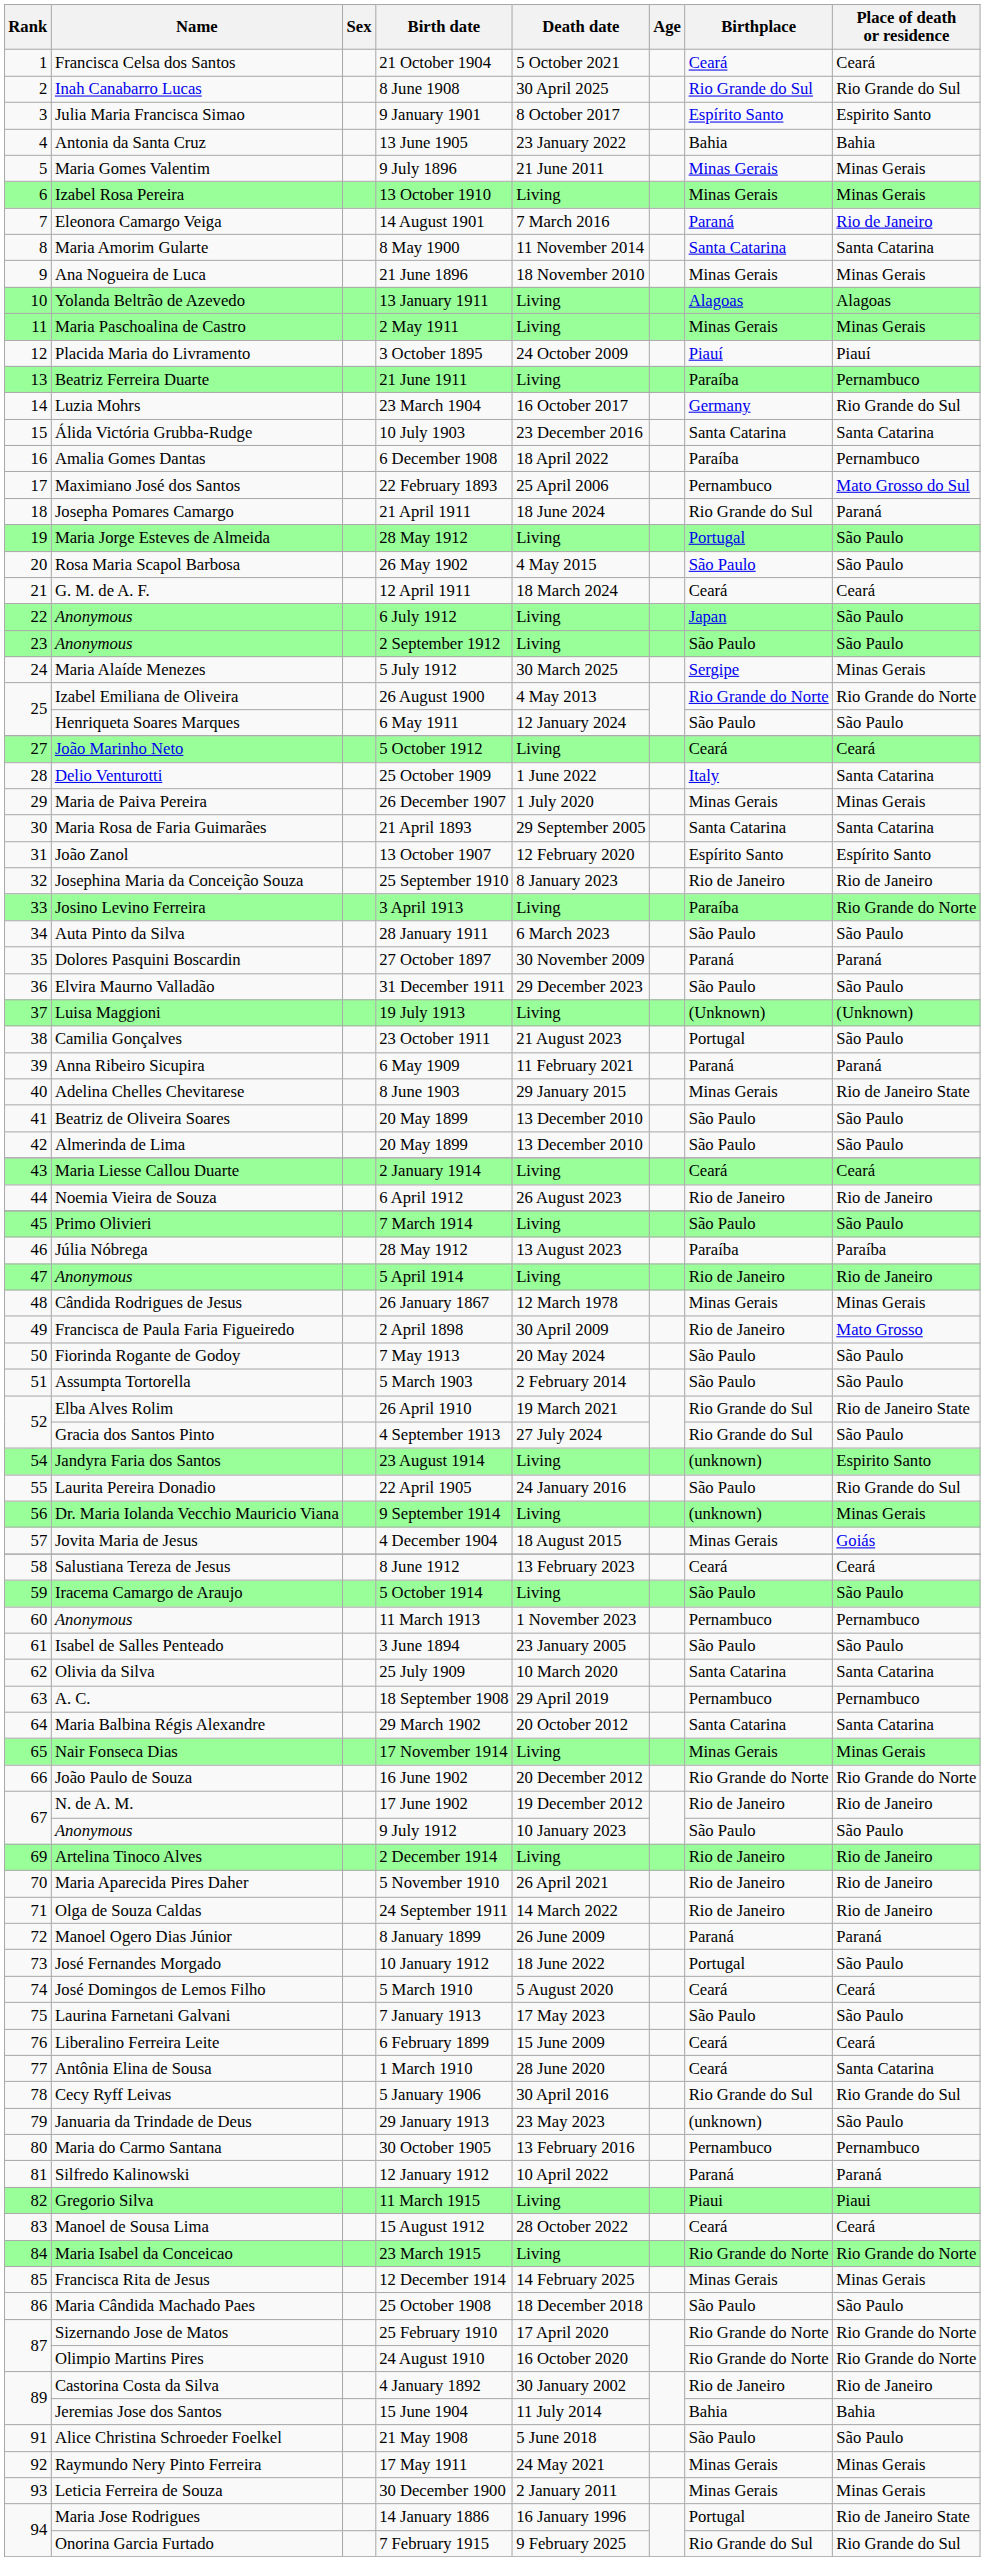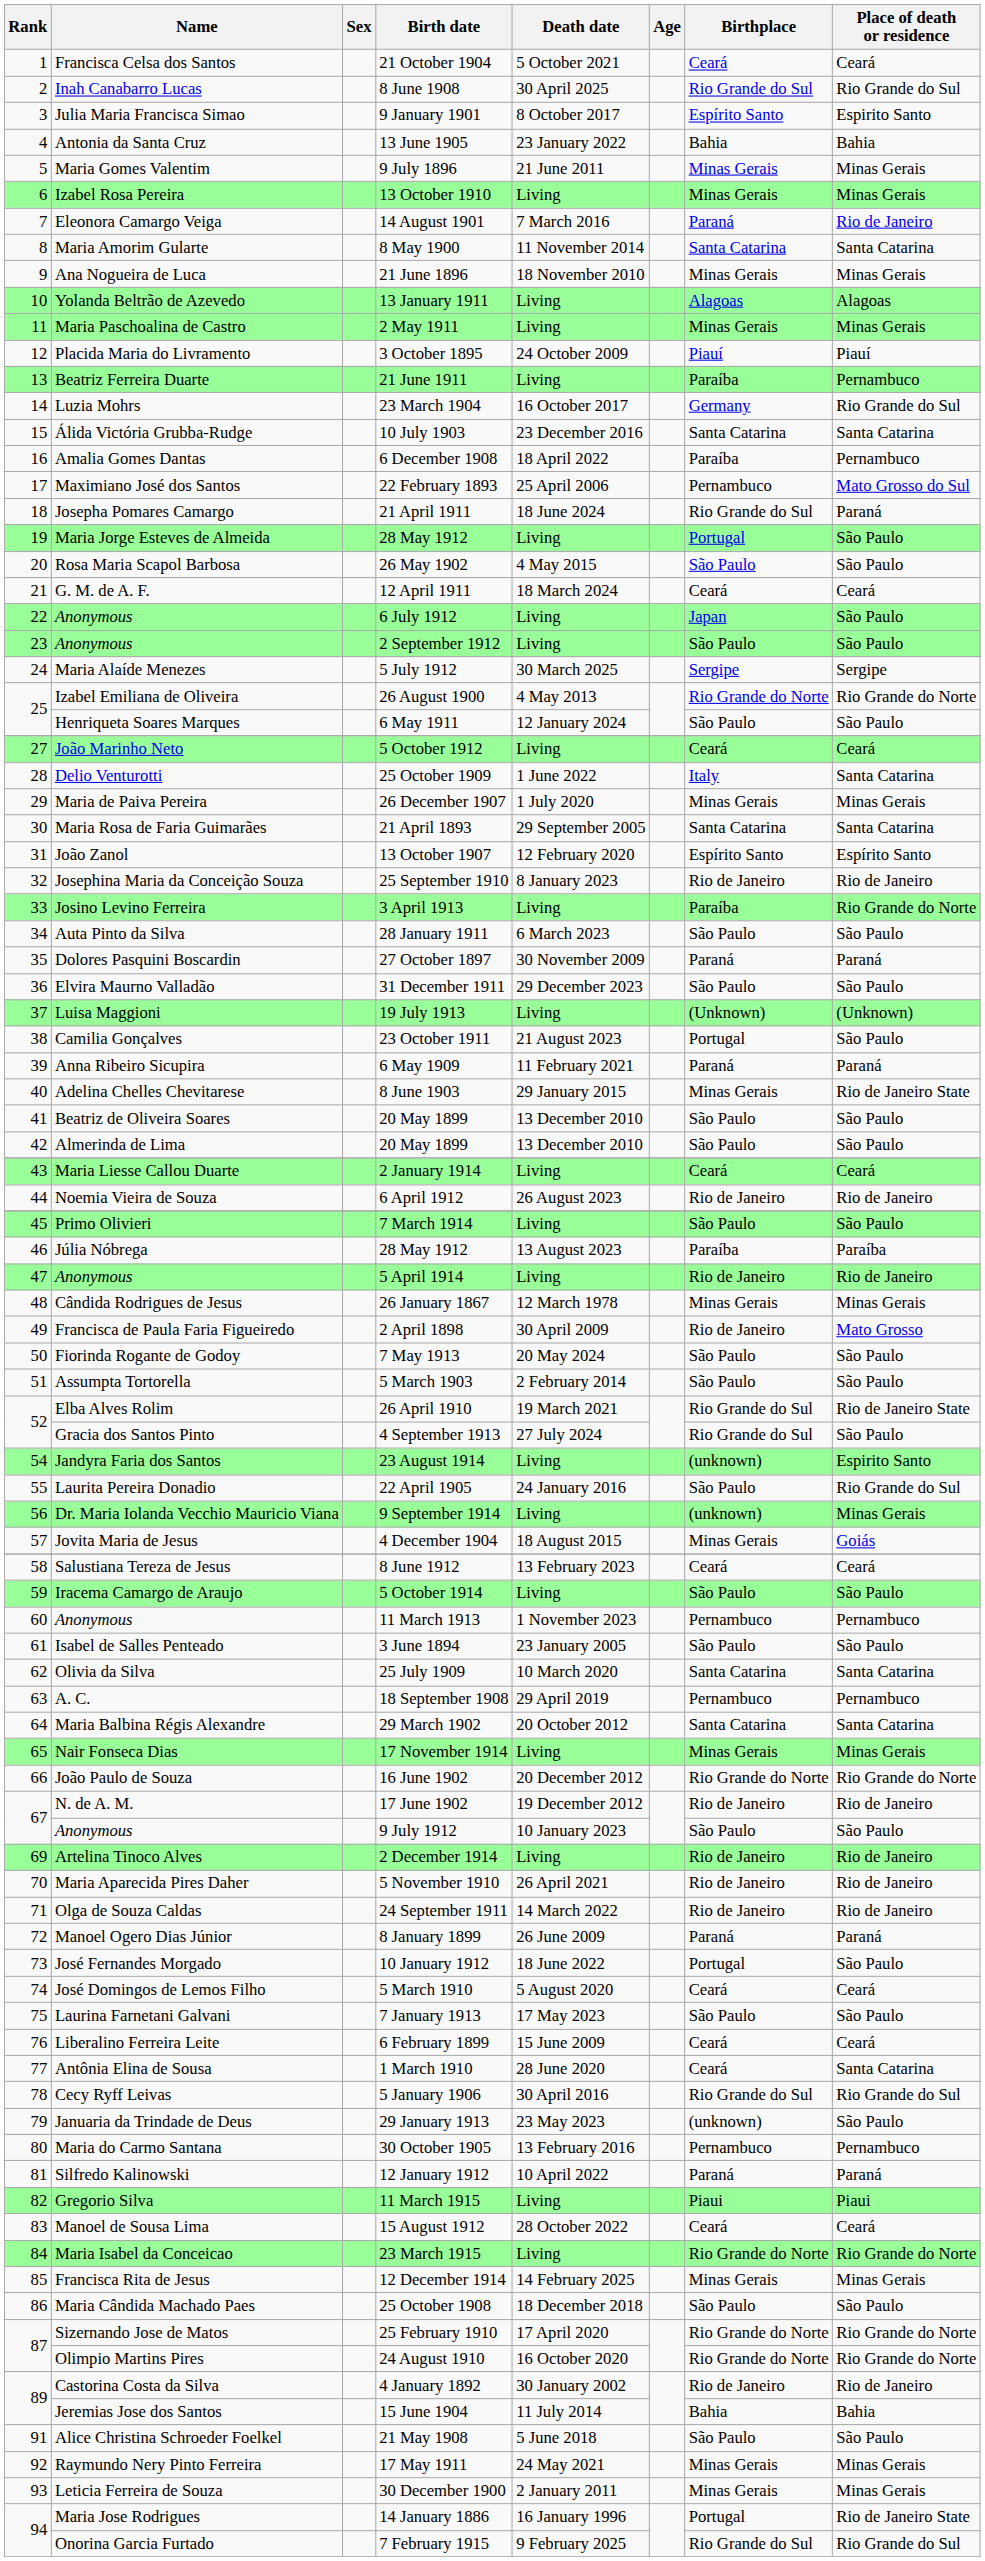5 July 1912 | Place of death or residence: Minas Gerais -> Sergipe
